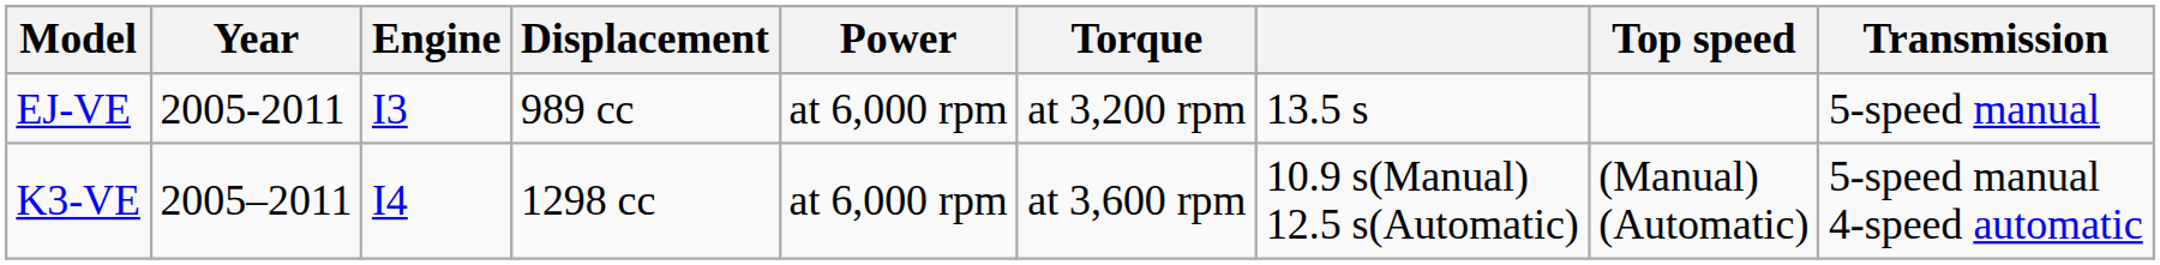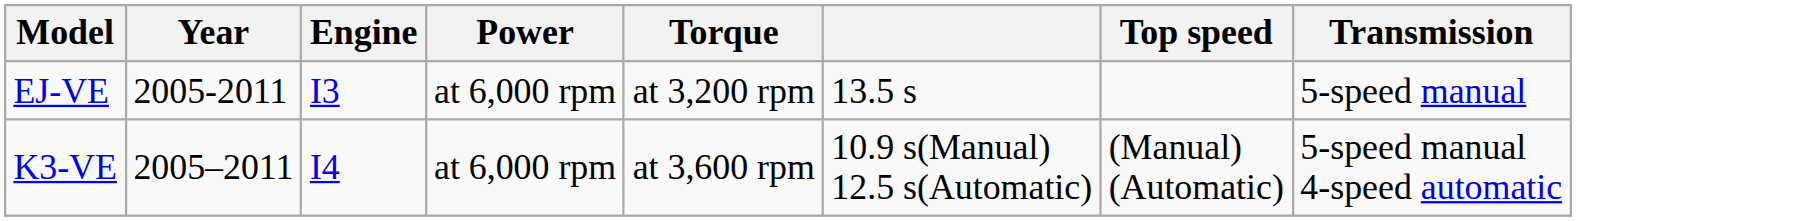- column: Displacement | 989 cc | 1298 cc
